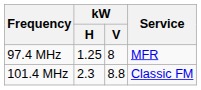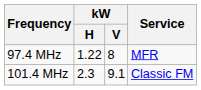97.4 MHz | kW / H: 1.25 -> 1.22
101.4 MHz | kW / V: 8.8 -> 9.1
